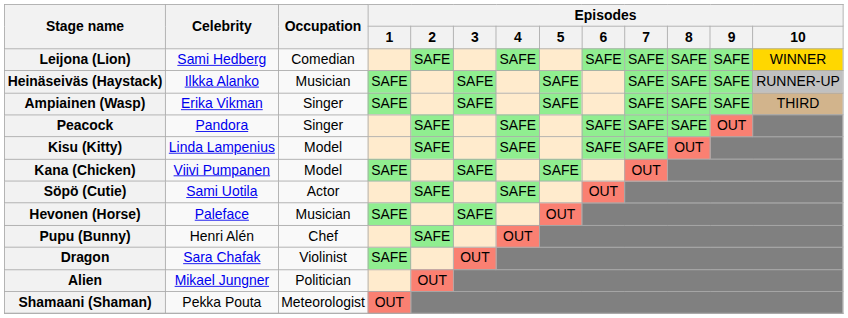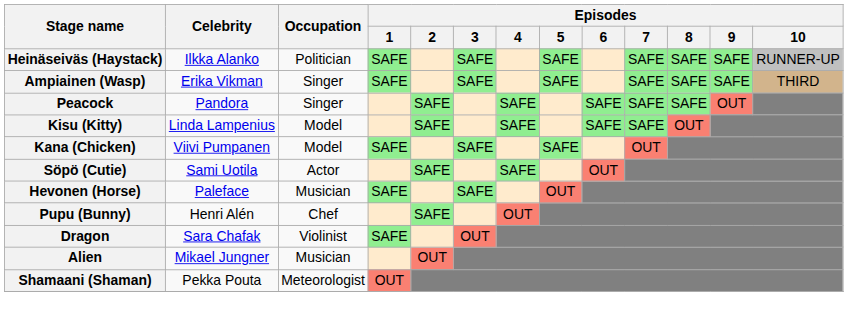- row: Leijona (Lion) | Sami Hedberg | Comedian | SAFE | SAFE | SAFE | SAFE | SAFE | SAFE | WINNER
Heinäseiväs (Haystack) | Occupation: Musician -> Politician
Alien | Occupation: Politician -> Musician
